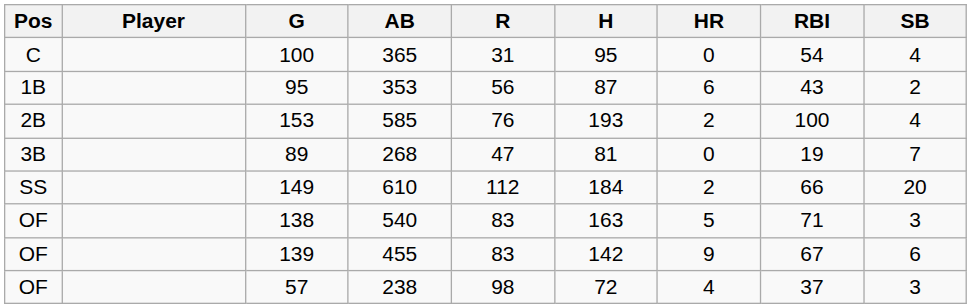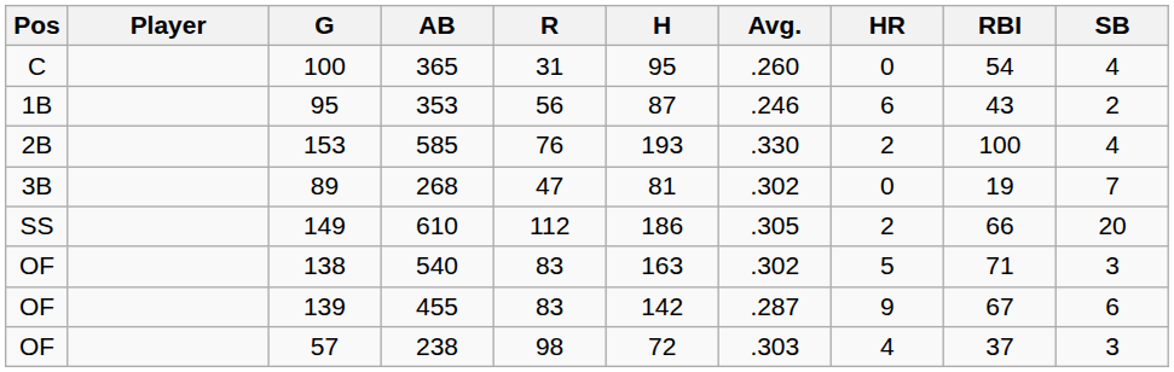+ column: Avg. | .260 | .246 | .330 | .302 | .305 | .302 | .287 | .303
149 | H: 184 -> 186
